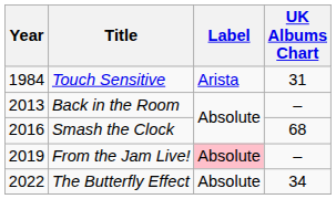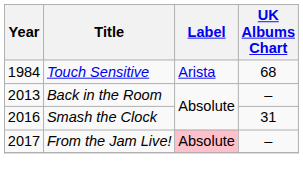Touch Sensitive | UK Albums Chart: 31 -> 68
Smash the Clock | UK Albums Chart: 68 -> 31
From the Jam Live! | Year: 2019 -> 2017
- row: 2022 | The Butterfly Effect | Absolute | 34
